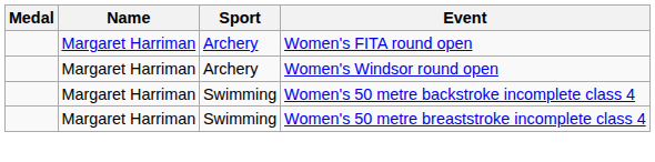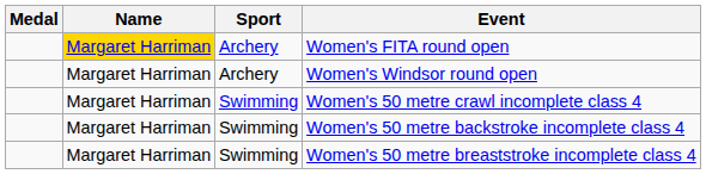Women's FITA round open | Name: no background -> gold background
+ row: Margaret Harriman | Swimming | Women's 50 metre crawl incomplete class 4
